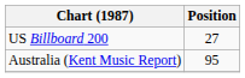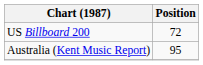US Billboard 200 | Position: 27 -> 72
